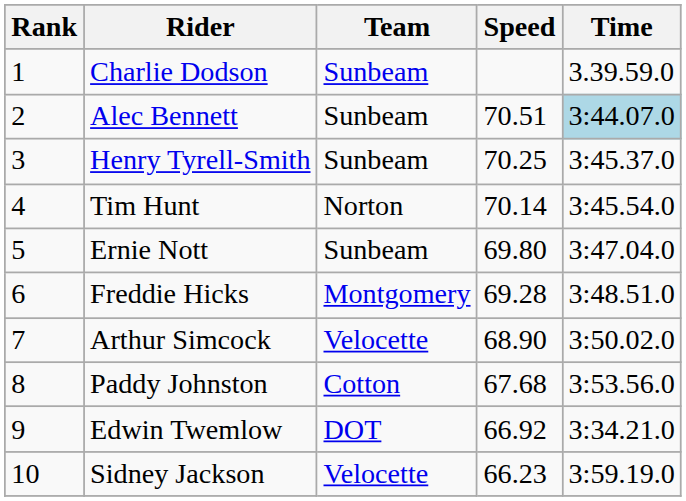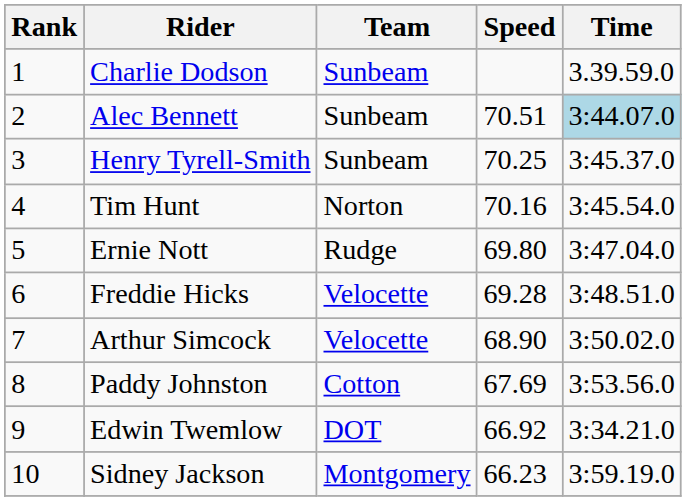Tim Hunt | Speed: 70.14 -> 70.16
Ernie Nott | Team: Sunbeam -> Rudge
Freddie Hicks | Team: Montgomery -> Velocette
Paddy Johnston | Speed: 67.68 -> 67.69
Sidney Jackson | Team: Velocette -> Montgomery
